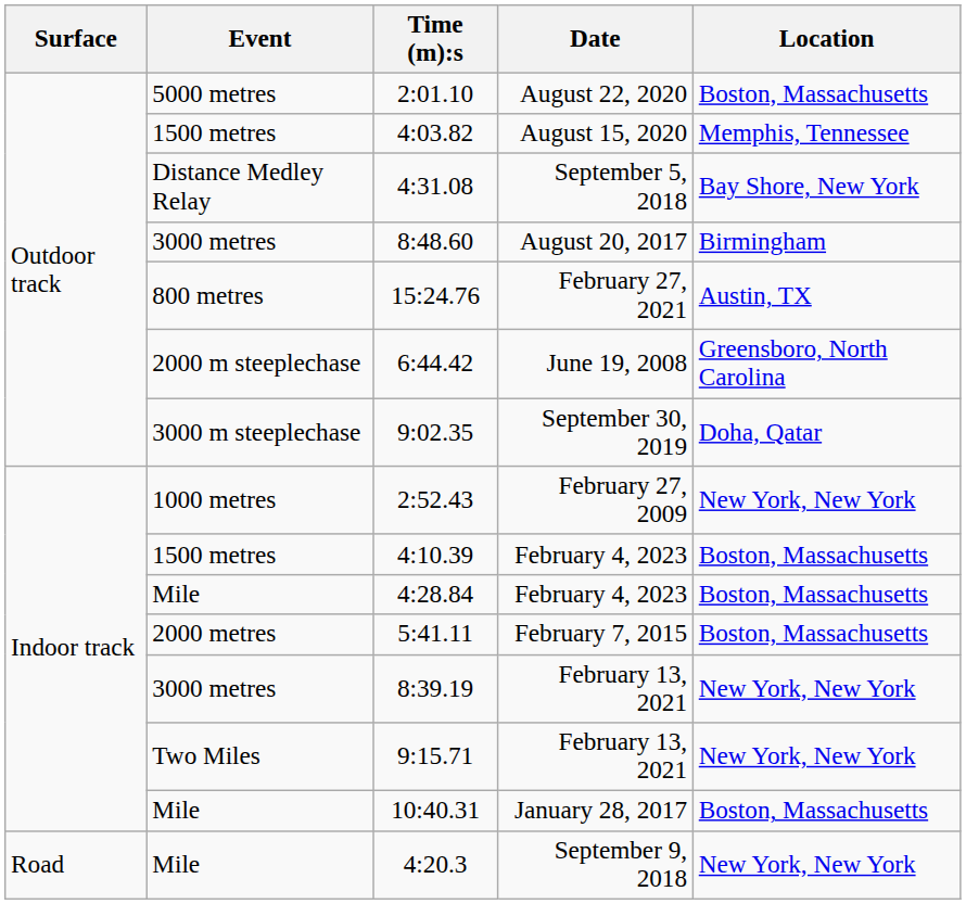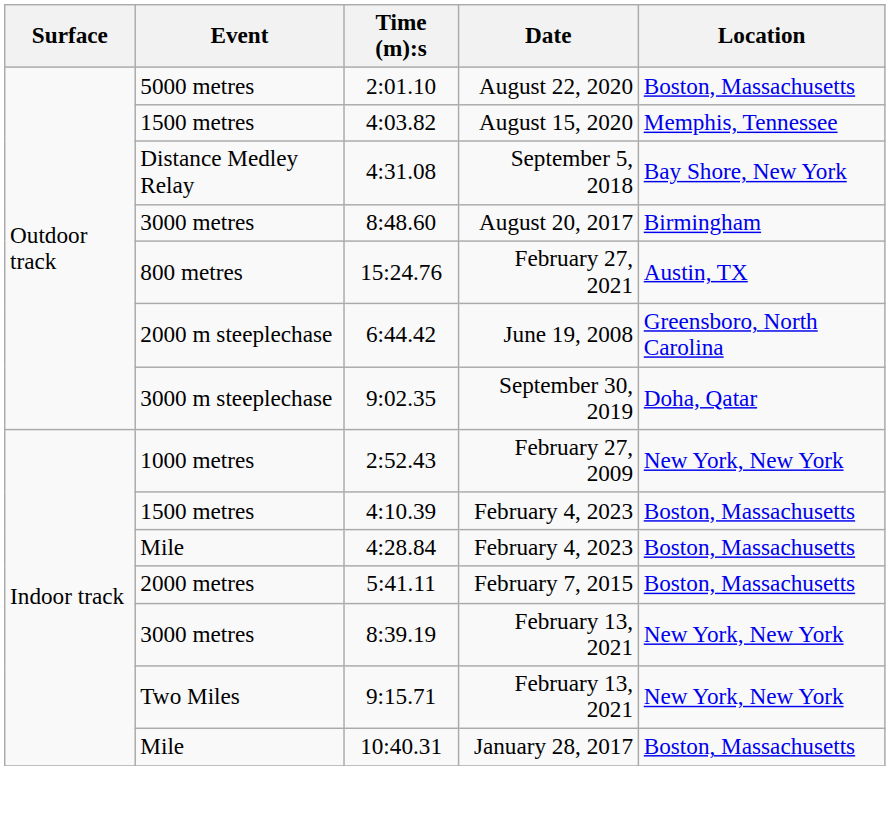- row: Road | Mile | 4:20.3 | September 9, 2018 | New York, New York
